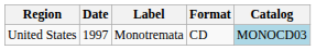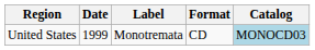United States | Date: 1997 -> 1999
